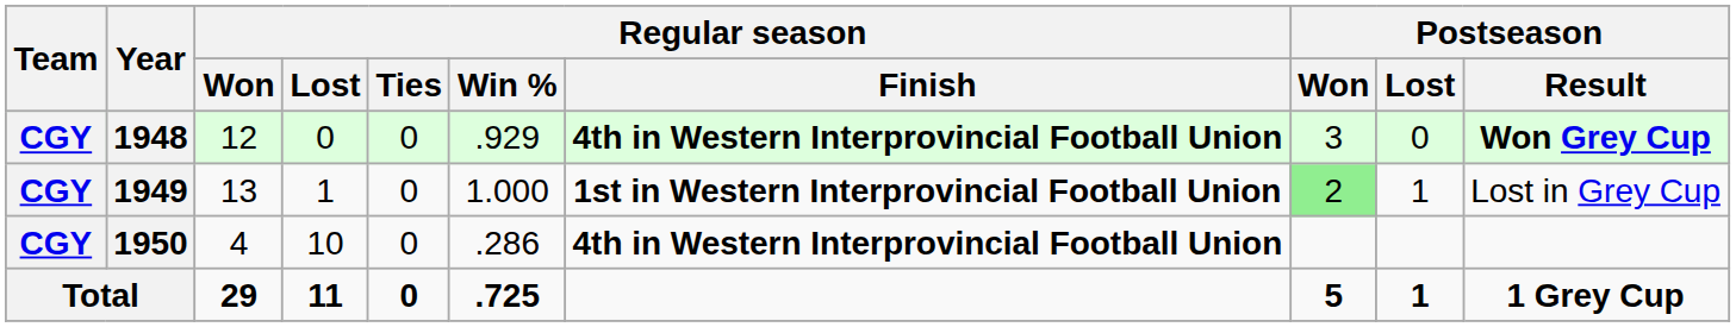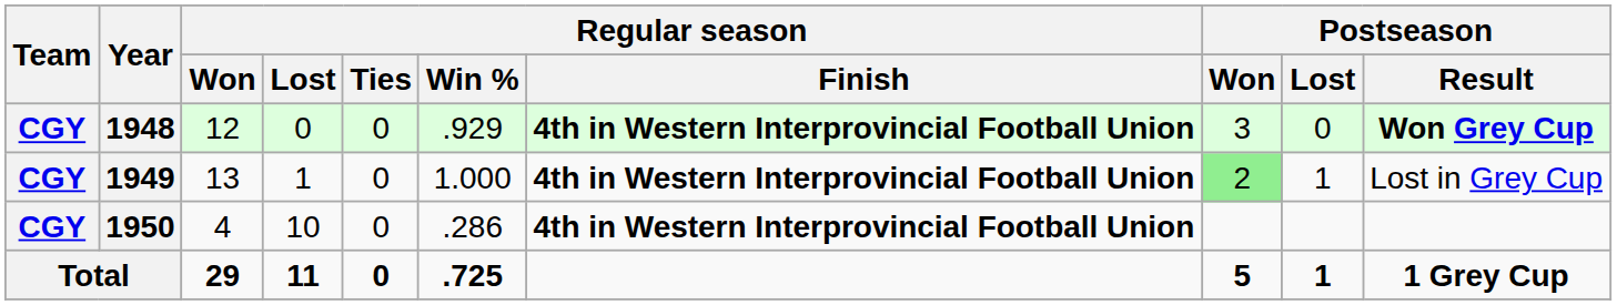1949 | Regular season / Finish: 1st in Western Interprovincial Football Union -> 4th in Western Interprovincial Football Union
